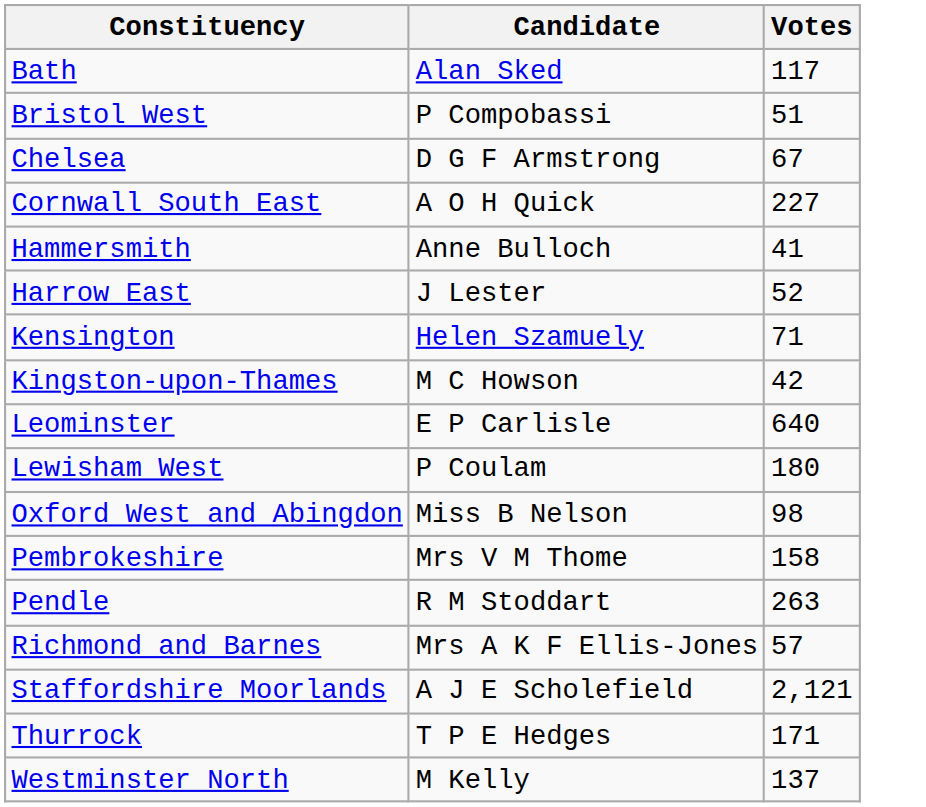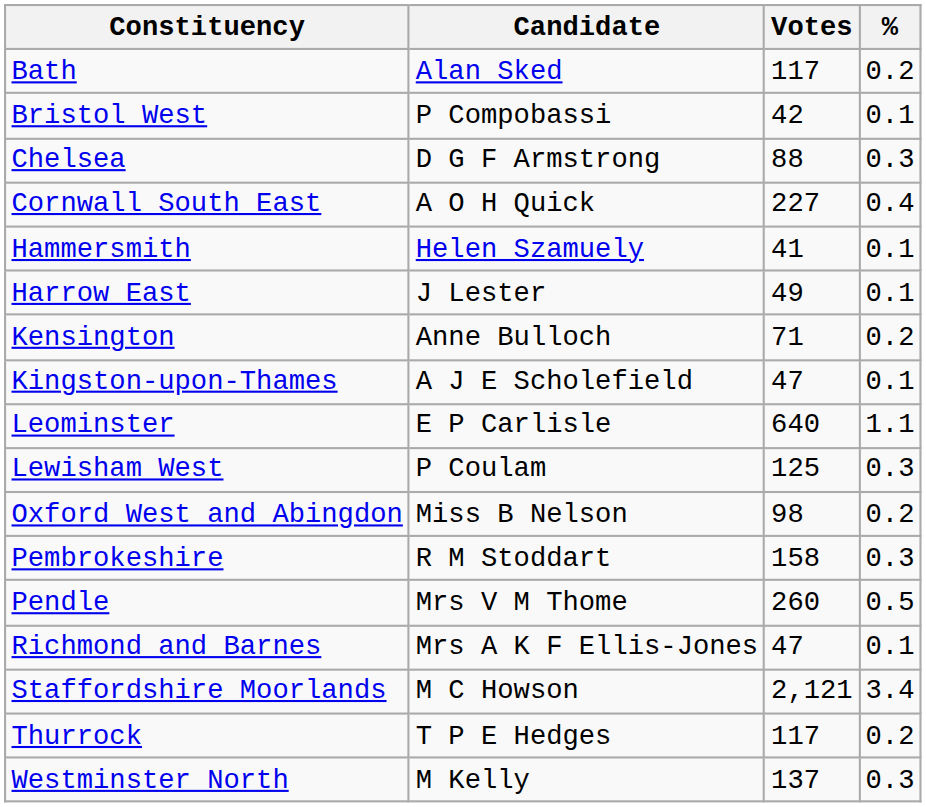+ column: % | 0.2 | 0.1 | 0.3 | 0.4 | 0.1 | 0.1 | 0.2 | 0.1 | 1.1 | 0.3 | 0.2 | 0.3 | 0.5 | 0.1 | 3.4 | 0.2 | 0.3
Bristol West | Votes: 51 -> 42
Chelsea | Votes: 67 -> 88
Hammersmith | Candidate: Anne Bulloch -> Helen Szamuely
Harrow East | Votes: 52 -> 49
Kensington | Candidate: Helen Szamuely -> Anne Bulloch
Kingston-upon-Thames | Candidate: M C Howson -> A J E Scholefield
Kingston-upon-Thames | Votes: 42 -> 47
Lewisham West | Votes: 180 -> 125
Pembrokeshire | Candidate: Mrs V M Thome -> R M Stoddart
Pendle | Candidate: R M Stoddart -> Mrs V M Thome
Pendle | Votes: 263 -> 260
Richmond and Barnes | Votes: 57 -> 47
Staffordshire Moorlands | Candidate: A J E Scholefield -> M C Howson
Thurrock | Votes: 171 -> 117
